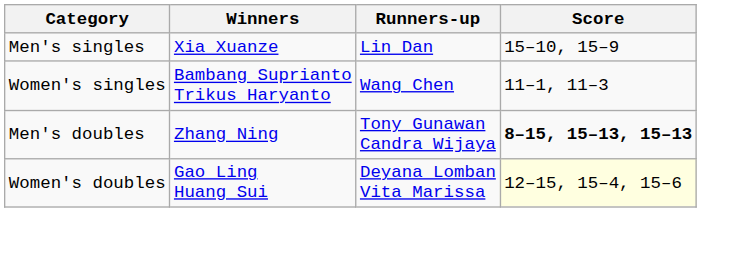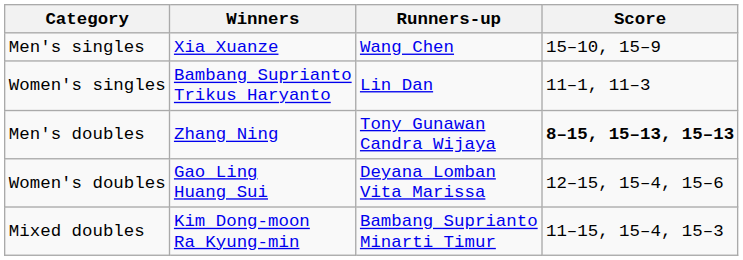Men's singles | Runners-up: Lin Dan -> Wang Chen
Women's singles | Runners-up: Wang Chen -> Lin Dan
Women's doubles | Score: lightyellow background -> no background
+ row: Mixed doubles | Kim Dong-moon Ra Kyung-min | Bambang Suprianto Minarti Timur | 11–15, 15–4, 15–3
